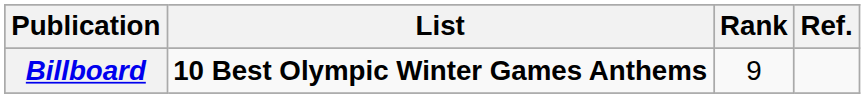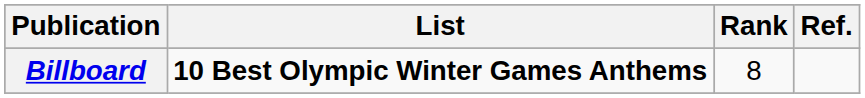Billboard | Rank: 9 -> 8
